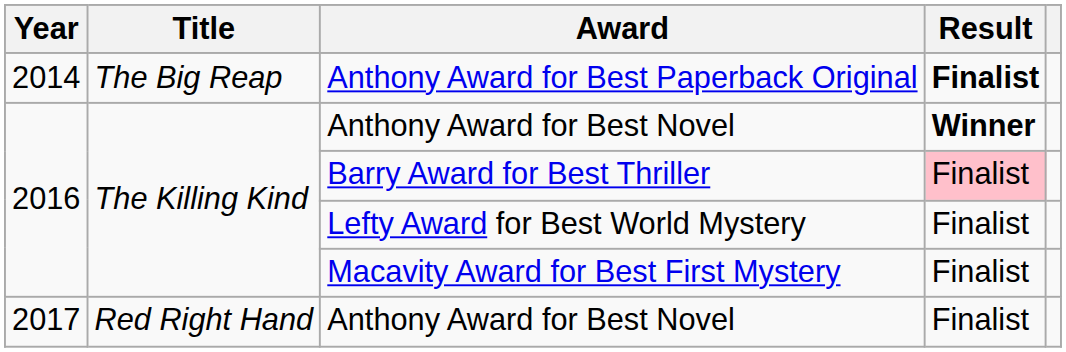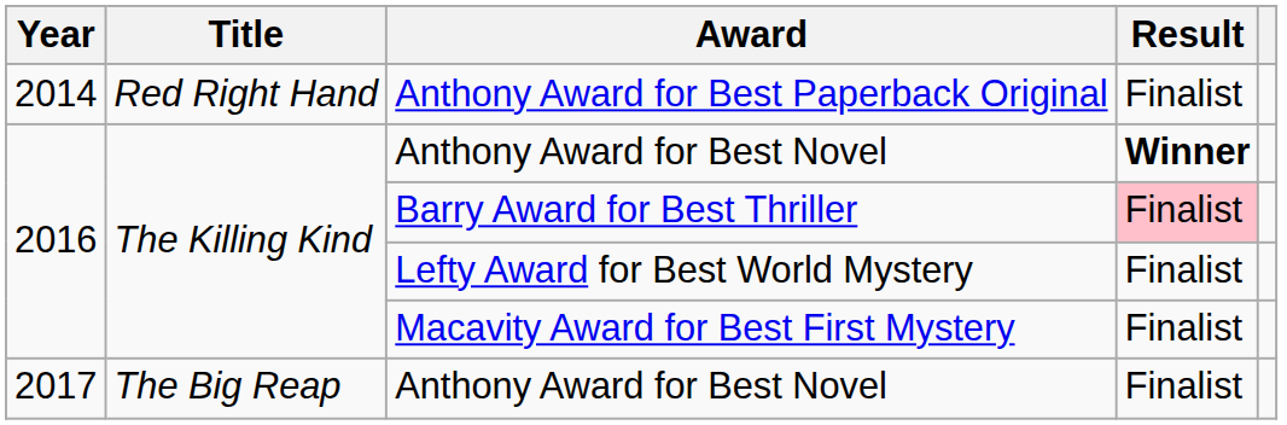Anthony Award for Best Paperback Original | Title: The Big Reap -> Red Right Hand
Anthony Award for Best Paperback Original | Result: bold -> normal
2017 / Anthony Award for Best Novel | Title: Red Right Hand -> The Big Reap
